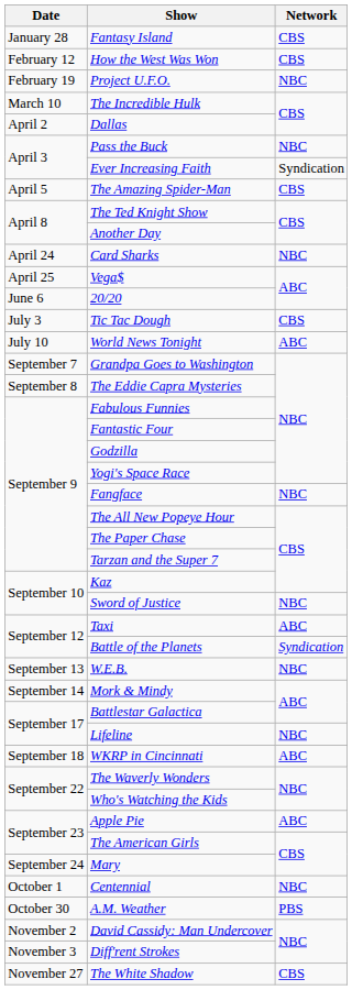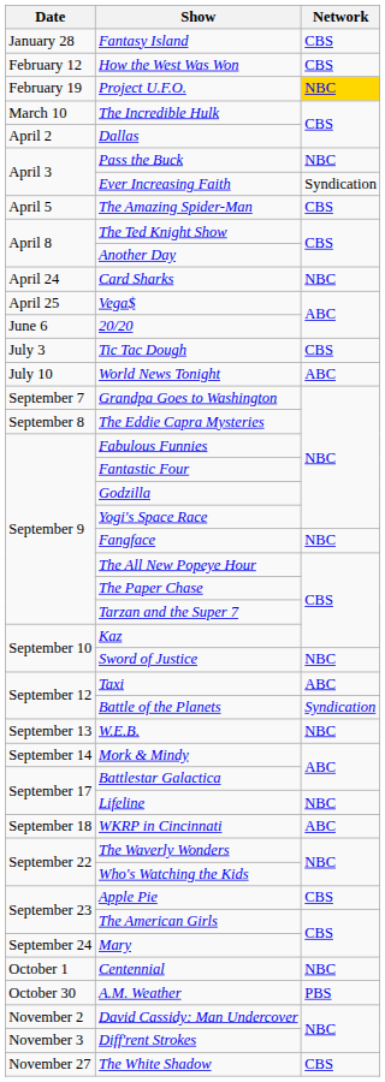Project U.F.O. | Network: no background -> gold background
Apple Pie | Network: ABC -> CBS
